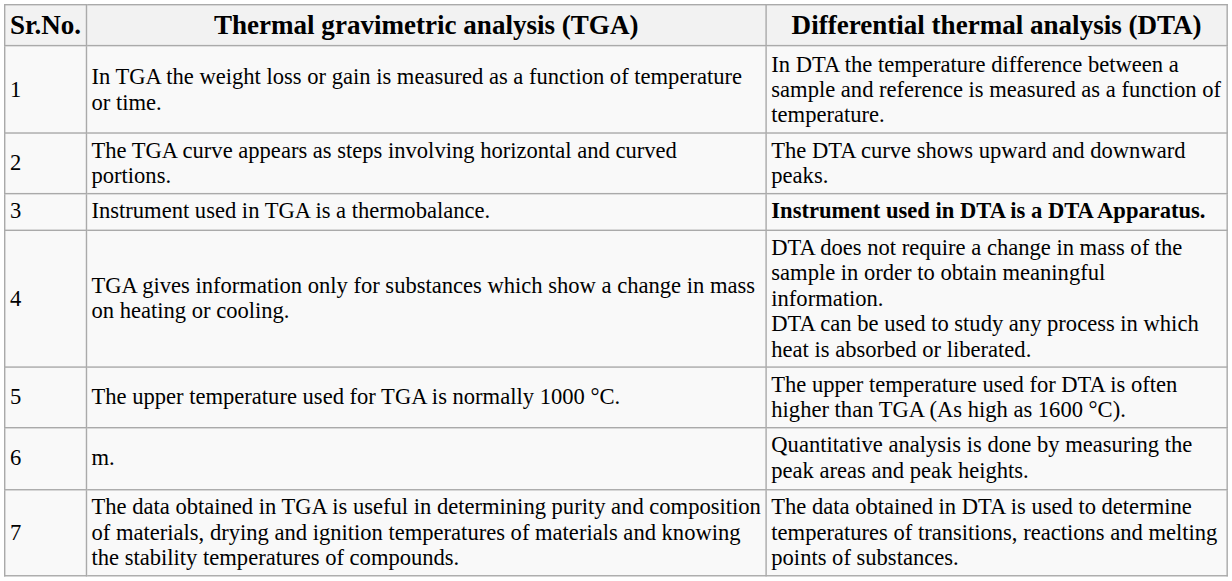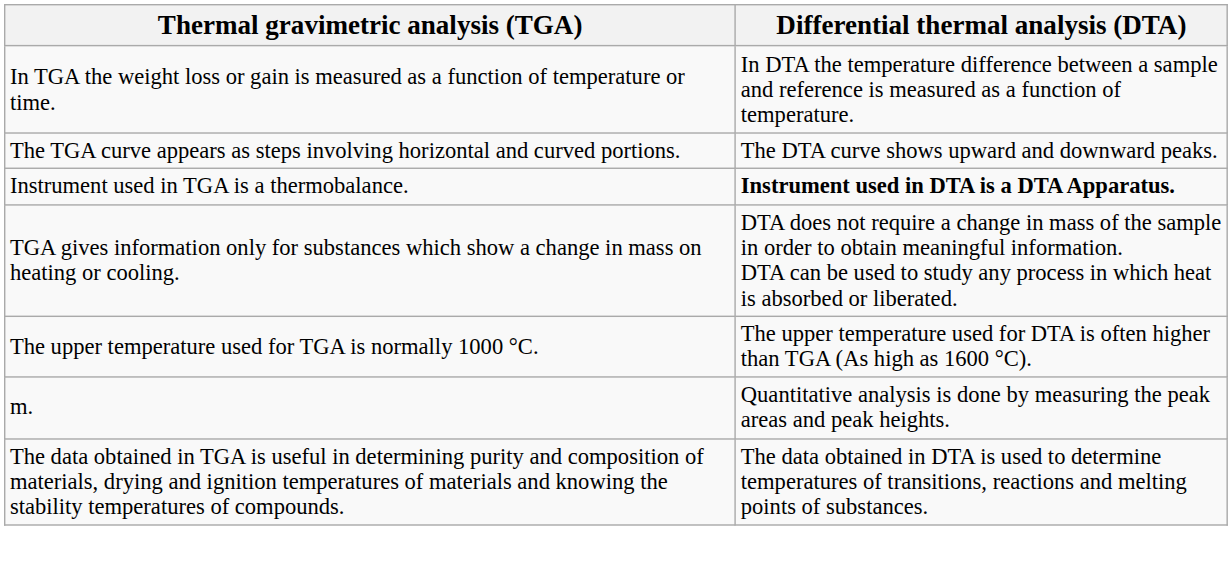- column: Sr.No. | 1 | 2 | 3 | 4 | 5 | 6 | 7
